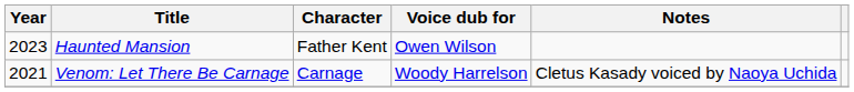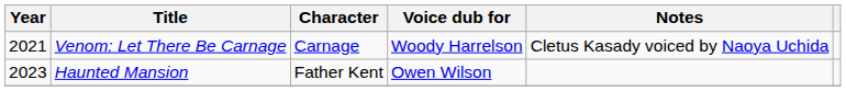rows swapped: Venom: Let There Be Carnage <-> Haunted Mansion
